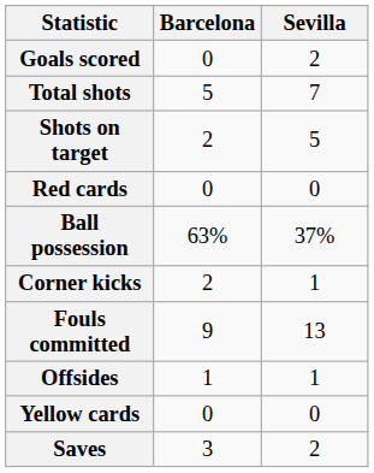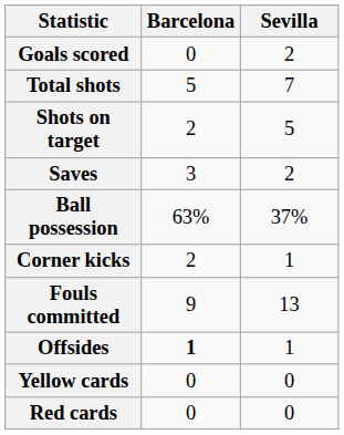rows swapped: Saves <-> Red cards
Offsides | Barcelona: normal -> bold
